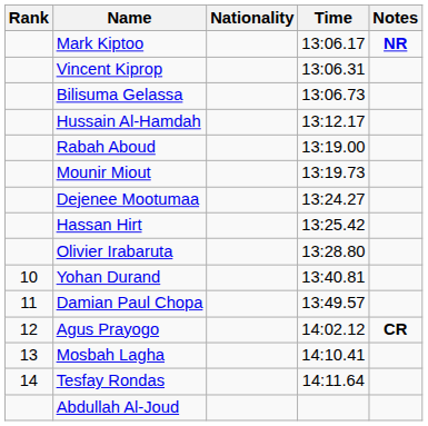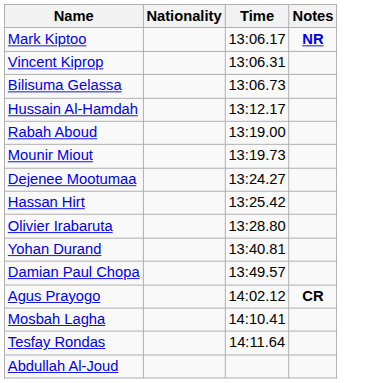- column: Rank | 10 | 11 | 12 | 13 | 14
